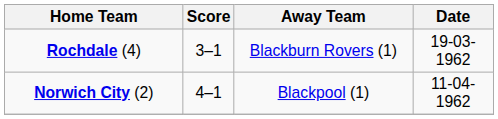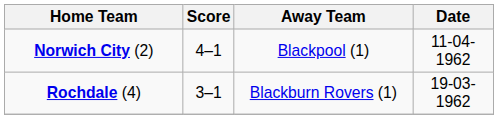rows swapped: Rochdale (4) <-> Norwich City (2)
